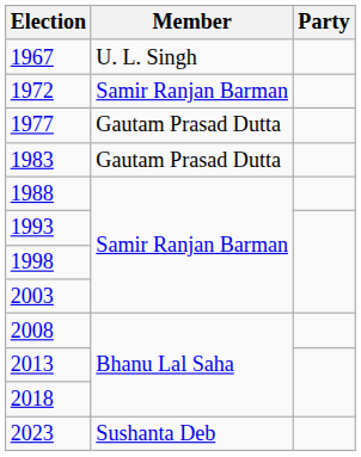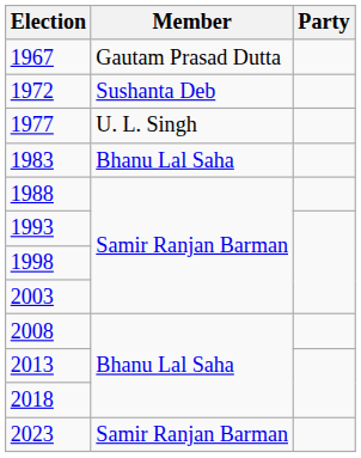1967 | Member: U. L. Singh -> Gautam Prasad Dutta
1972 | Member: Samir Ranjan Barman -> Sushanta Deb
1977 | Member: Gautam Prasad Dutta -> U. L. Singh
1983 | Member: Gautam Prasad Dutta -> Bhanu Lal Saha
2023 | Member: Sushanta Deb -> Samir Ranjan Barman
